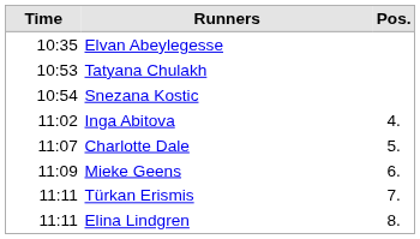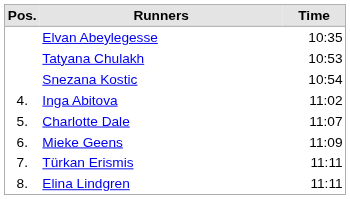columns swapped: Pos. <-> Time
